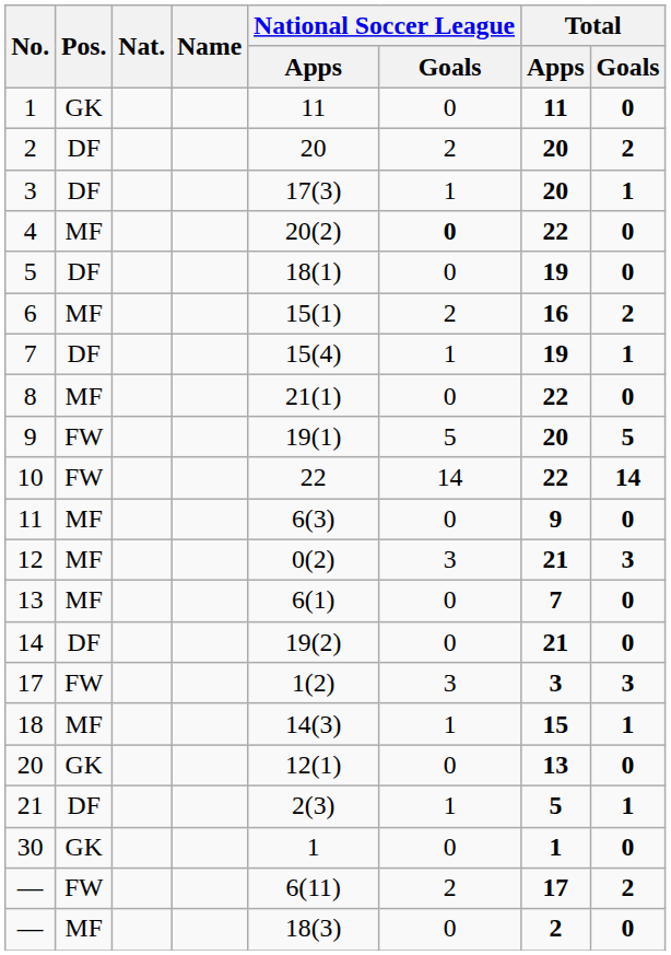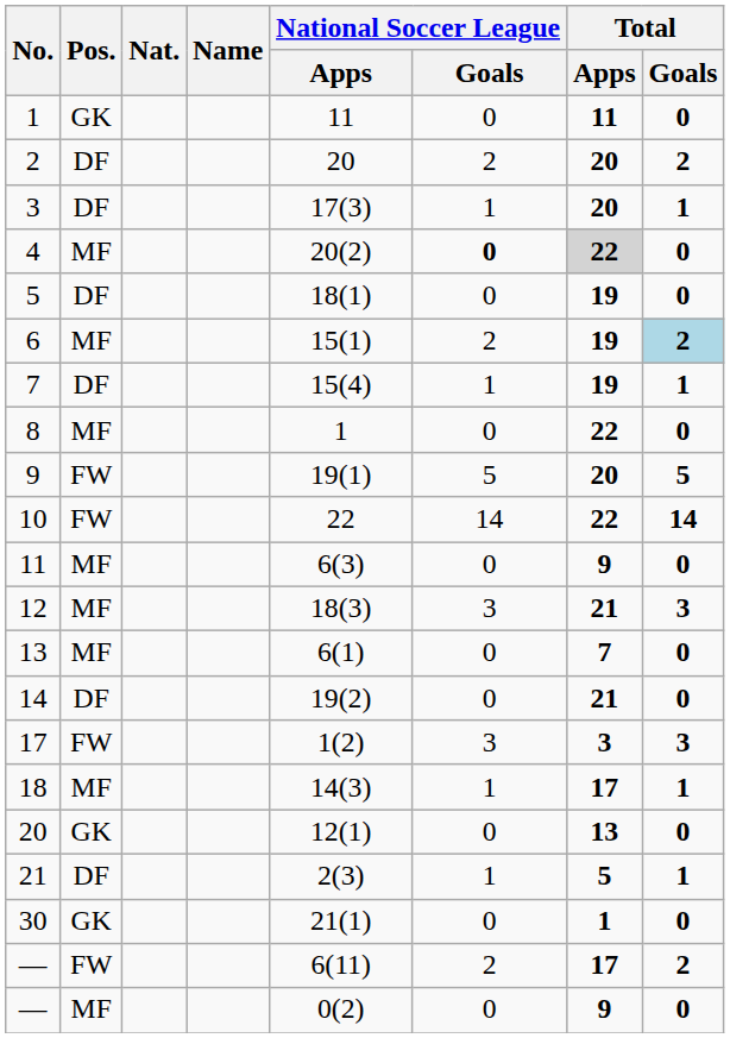4 | Total / Apps: no background -> lightgrey background
6 | Total / Apps: 16 -> 19
6 | Total / Goals: no background -> lightblue background
8 | National Soccer League / Apps: 21(1) -> 1
12 | National Soccer League / Apps: 0(2) -> 18(3)
18 | Total / Apps: 15 -> 17
30 | National Soccer League / Apps: 1 -> 21(1)
— / MF | National Soccer League / Apps: 18(3) -> 0(2)
— / MF | Total / Apps: 2 -> 9
